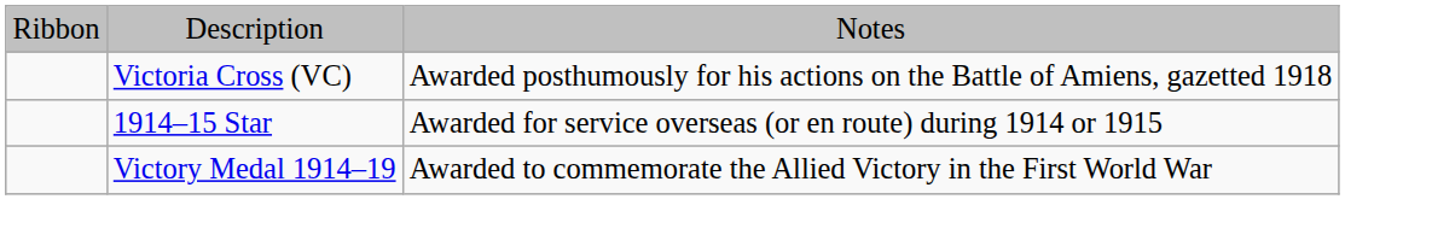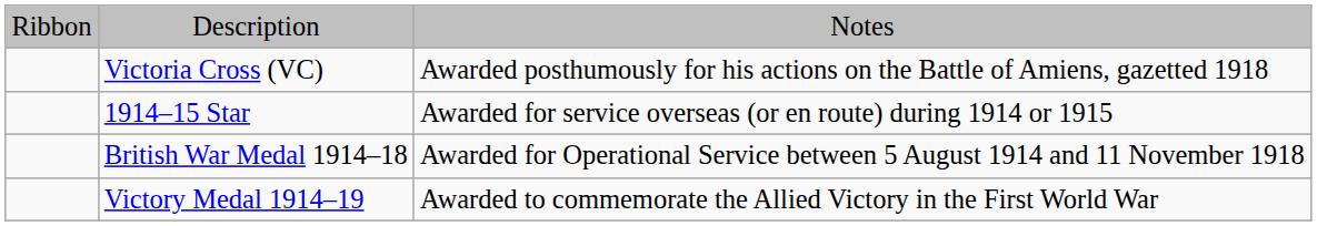+ row: British War Medal 1914–18 | Awarded for Operational Service between 5 August 1914 and 11 November 1918
